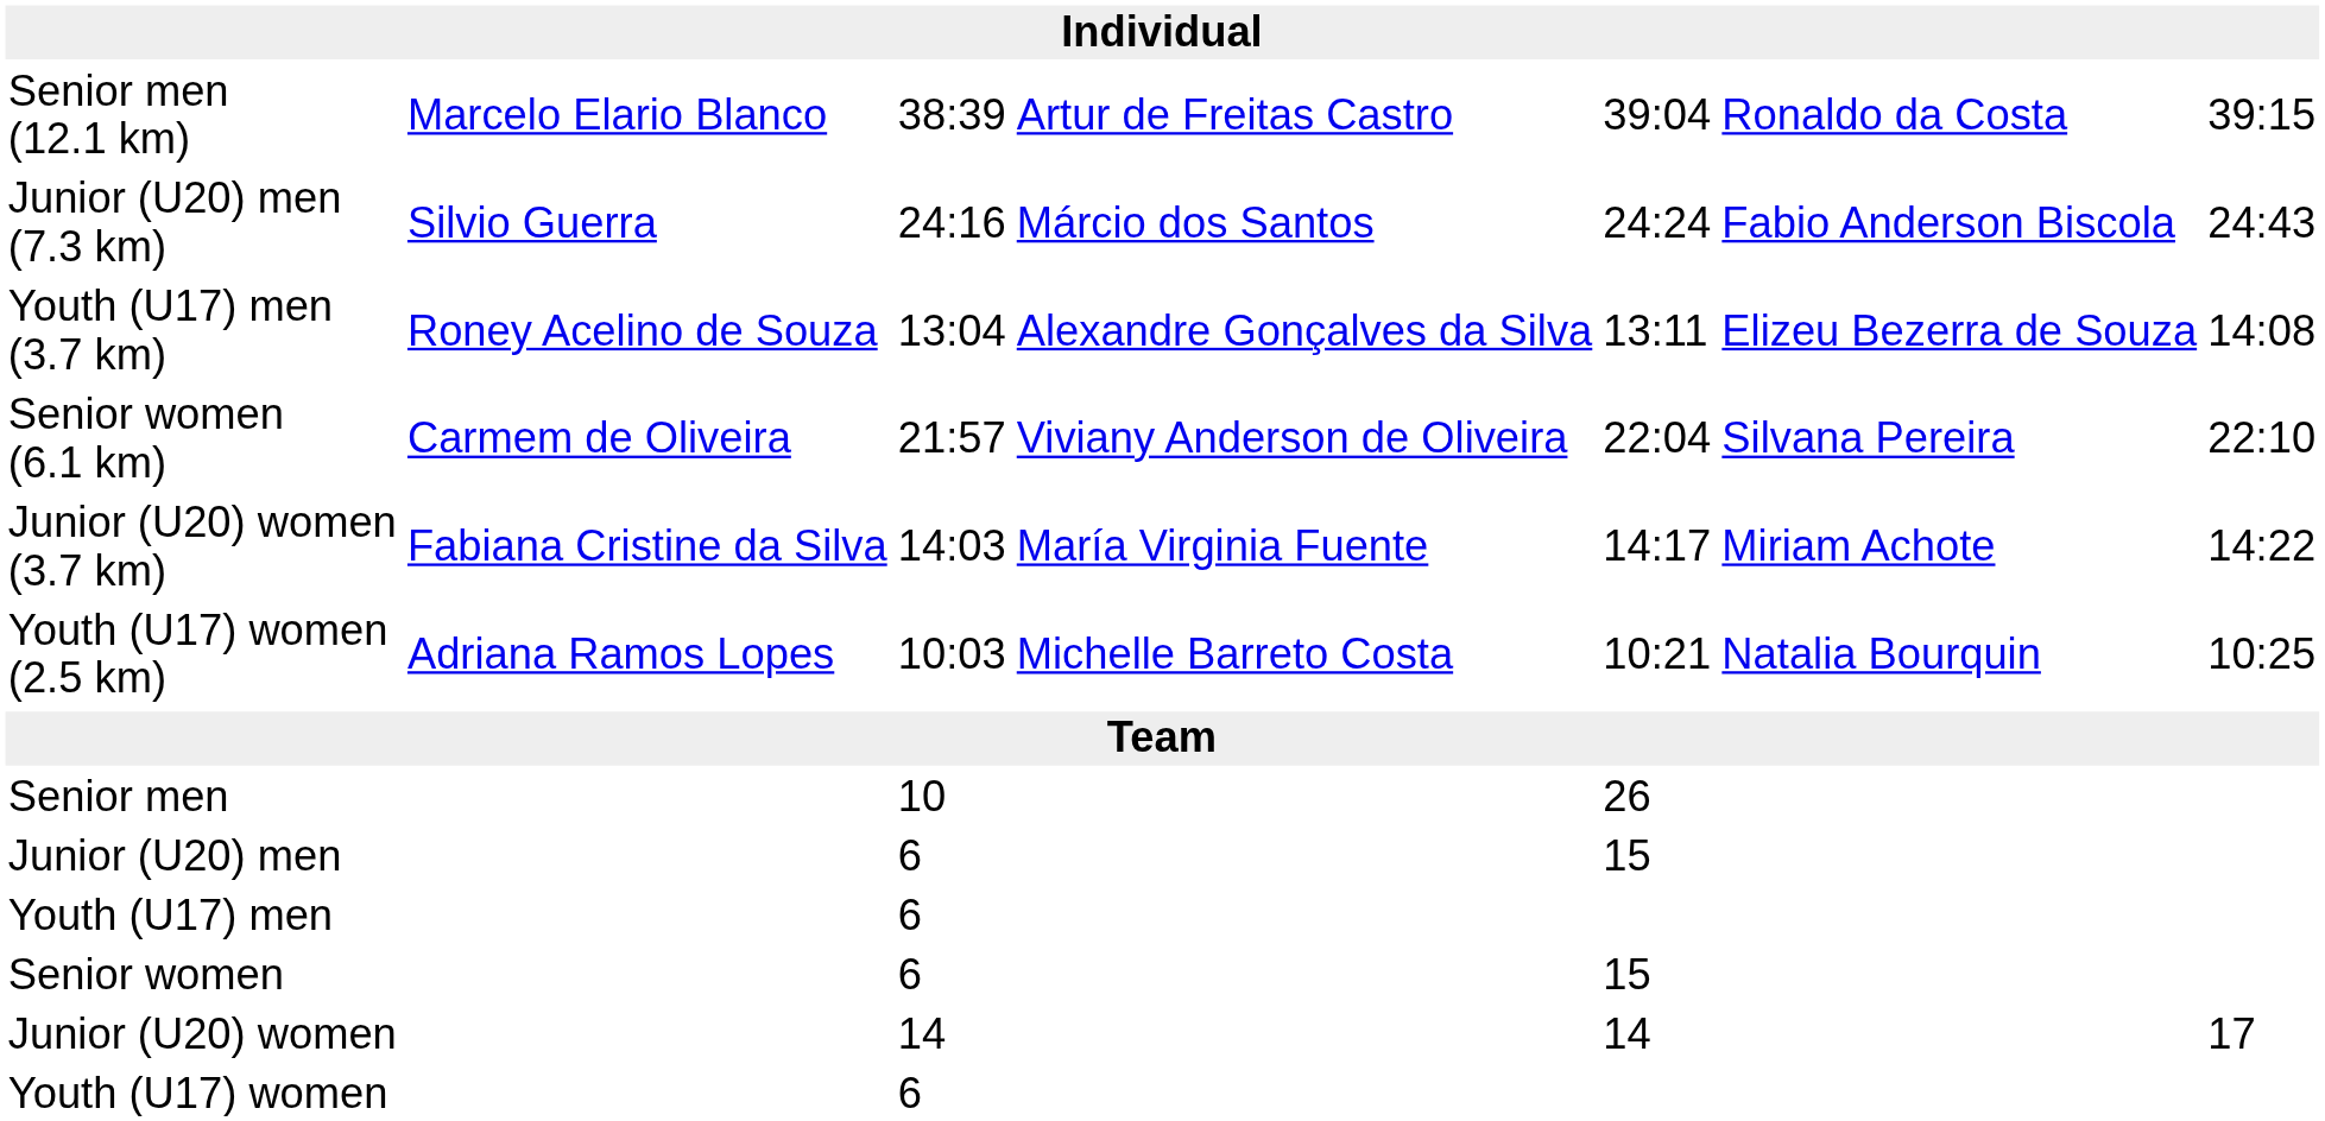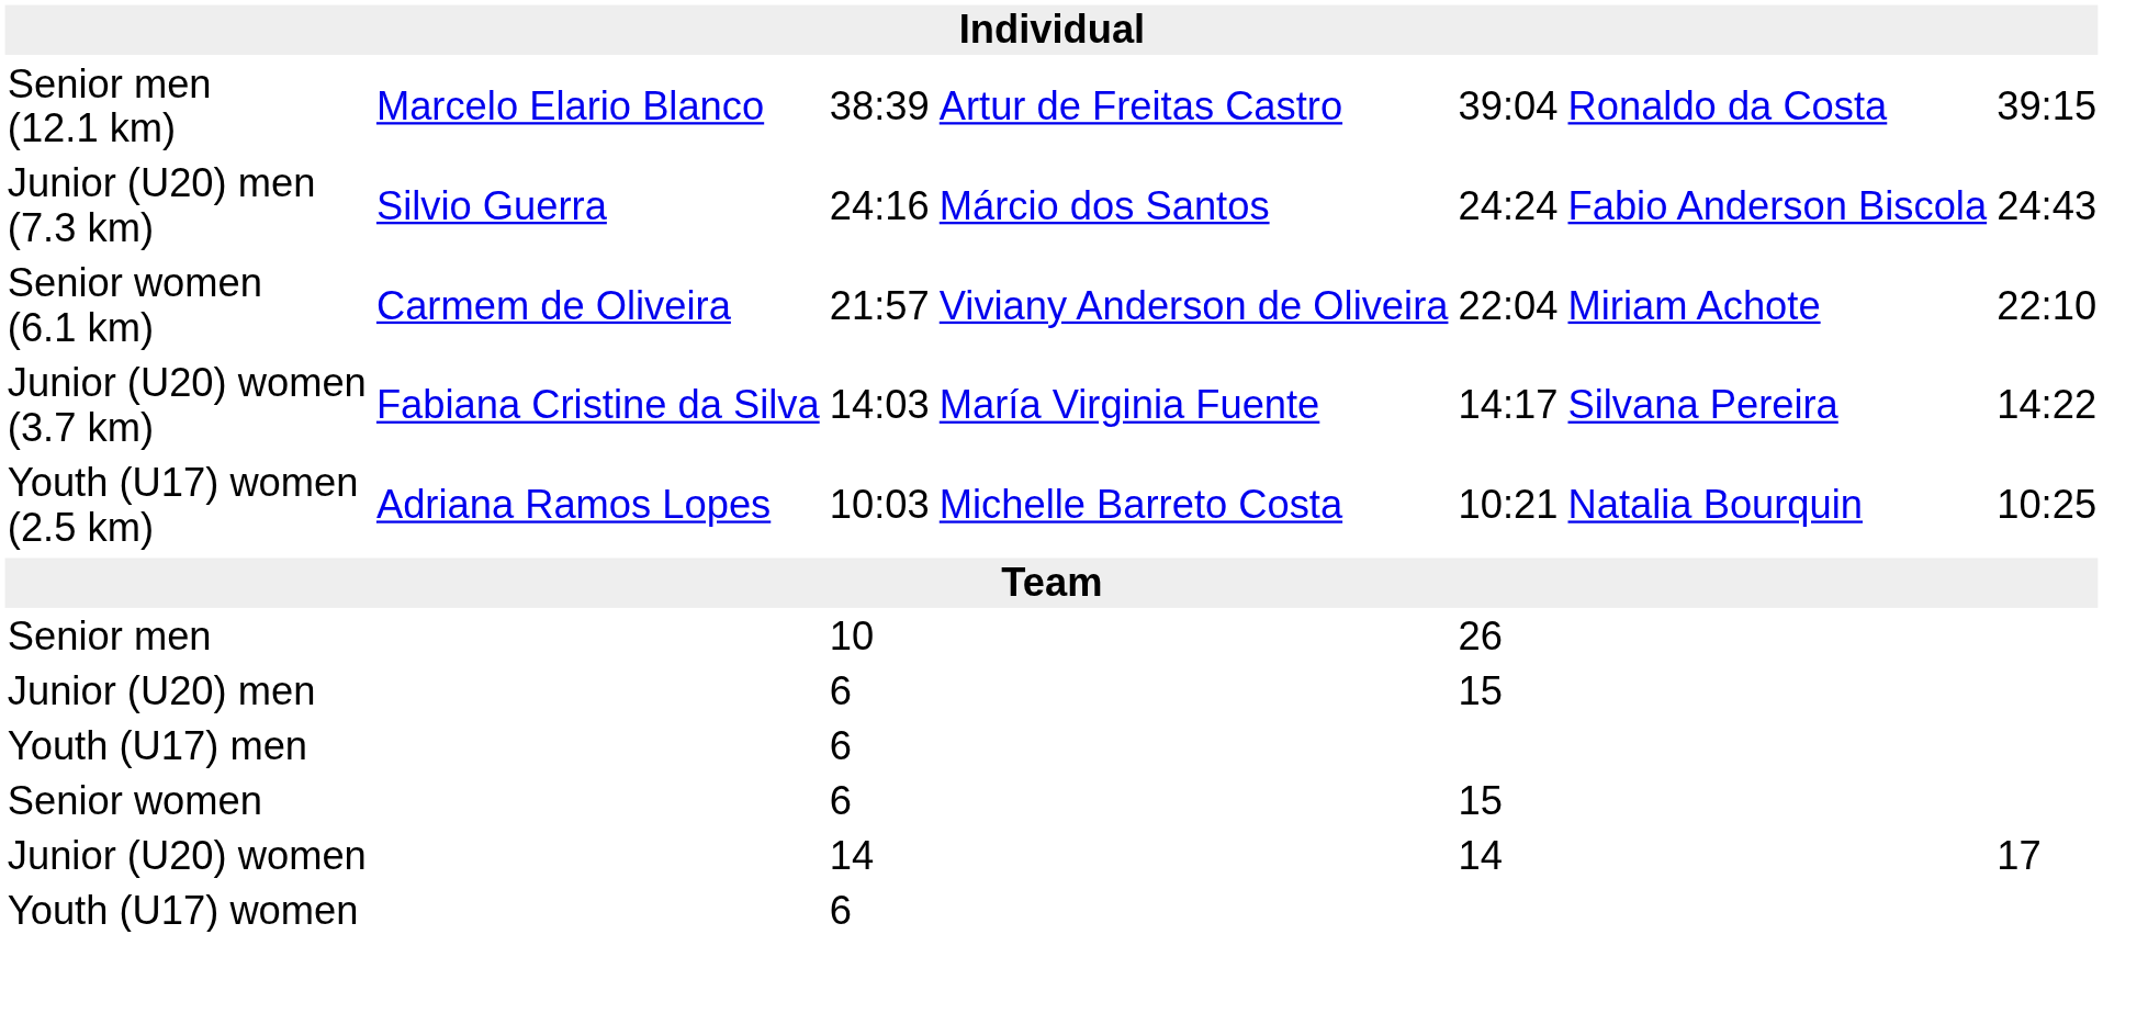- row: Youth (U17) men (3.7 km) | Roney Acelino de Souza | 13:04 | Alexandre Gonçalves da Silva | 13:11 | Elizeu Bezerra de Souza | 14:08
Senior women (6.1 km) | column 6: Silvana Pereira -> Miriam Achote
Junior (U20) women (3.7 km) | column 6: Miriam Achote -> Silvana Pereira
